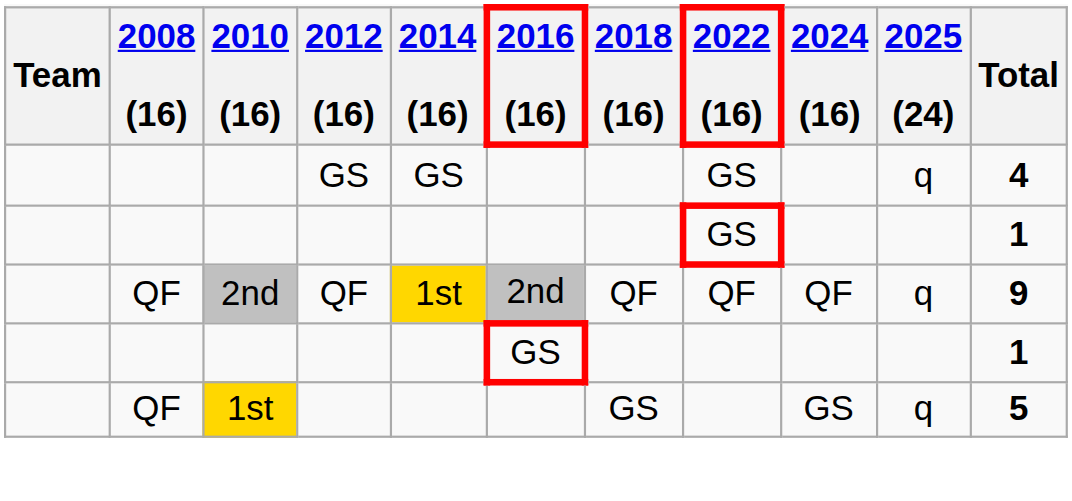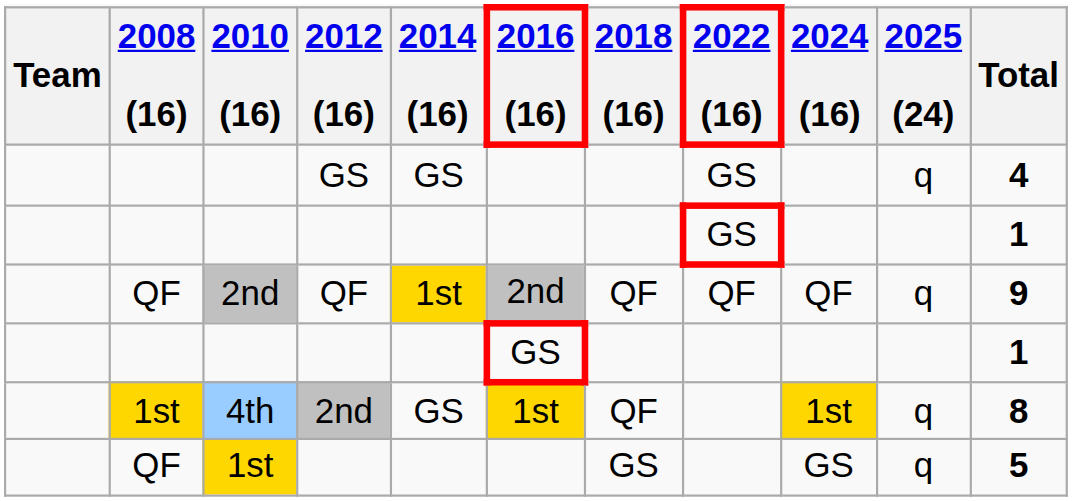+ row: 1st | 4th | 2nd | GS | 1st | QF | 1st | q | 8
